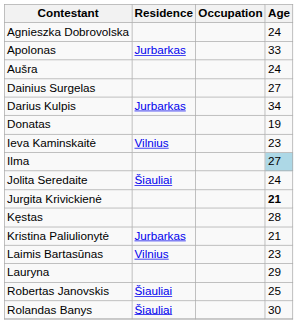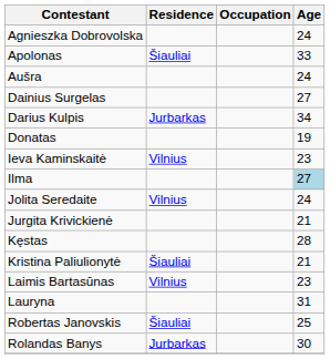Apolonas | Residence: Jurbarkas -> Šiauliai
Jolita Seredaite | Residence: Šiauliai -> Vilnius
Jurgita Krivickienė | Age: bold -> normal
Kristina Paliulionytė | Residence: Jurbarkas -> Šiauliai
Lauryna | Age: 29 -> 31
Rolandas Banys | Residence: Šiauliai -> Jurbarkas
